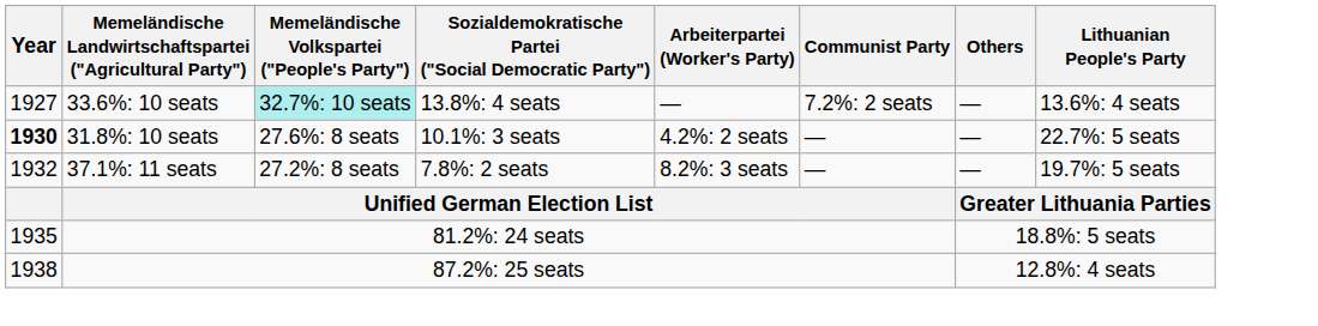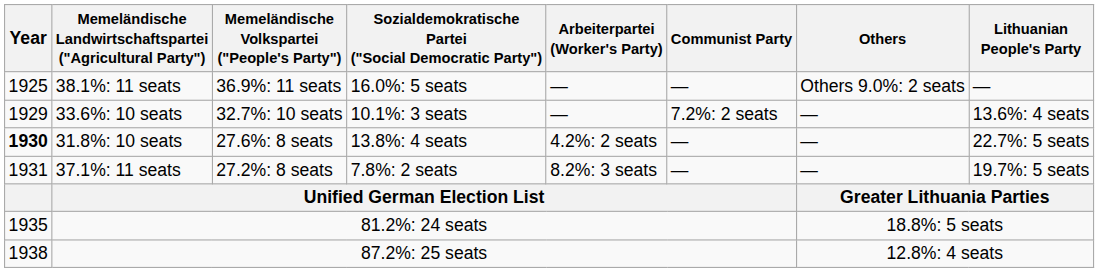+ row: 1925 | 38.1%: 11 seats | 36.9%: 11 seats | 16.0%: 5 seats | — | — | Others 9.0%: 2 seats | —
33.6%: 10 seats | Year: 1927 -> 1929
33.6%: 10 seats | Memeländische Volkspartei ("People's Party"): paleturquoise background -> no background
33.6%: 10 seats | Sozialdemokratische Partei ("Social Democratic Party"): 13.8%: 4 seats -> 10.1%: 3 seats
31.8%: 10 seats | Sozialdemokratische Partei ("Social Democratic Party"): 10.1%: 3 seats -> 13.8%: 4 seats
37.1%: 11 seats | Year: 1932 -> 1931
